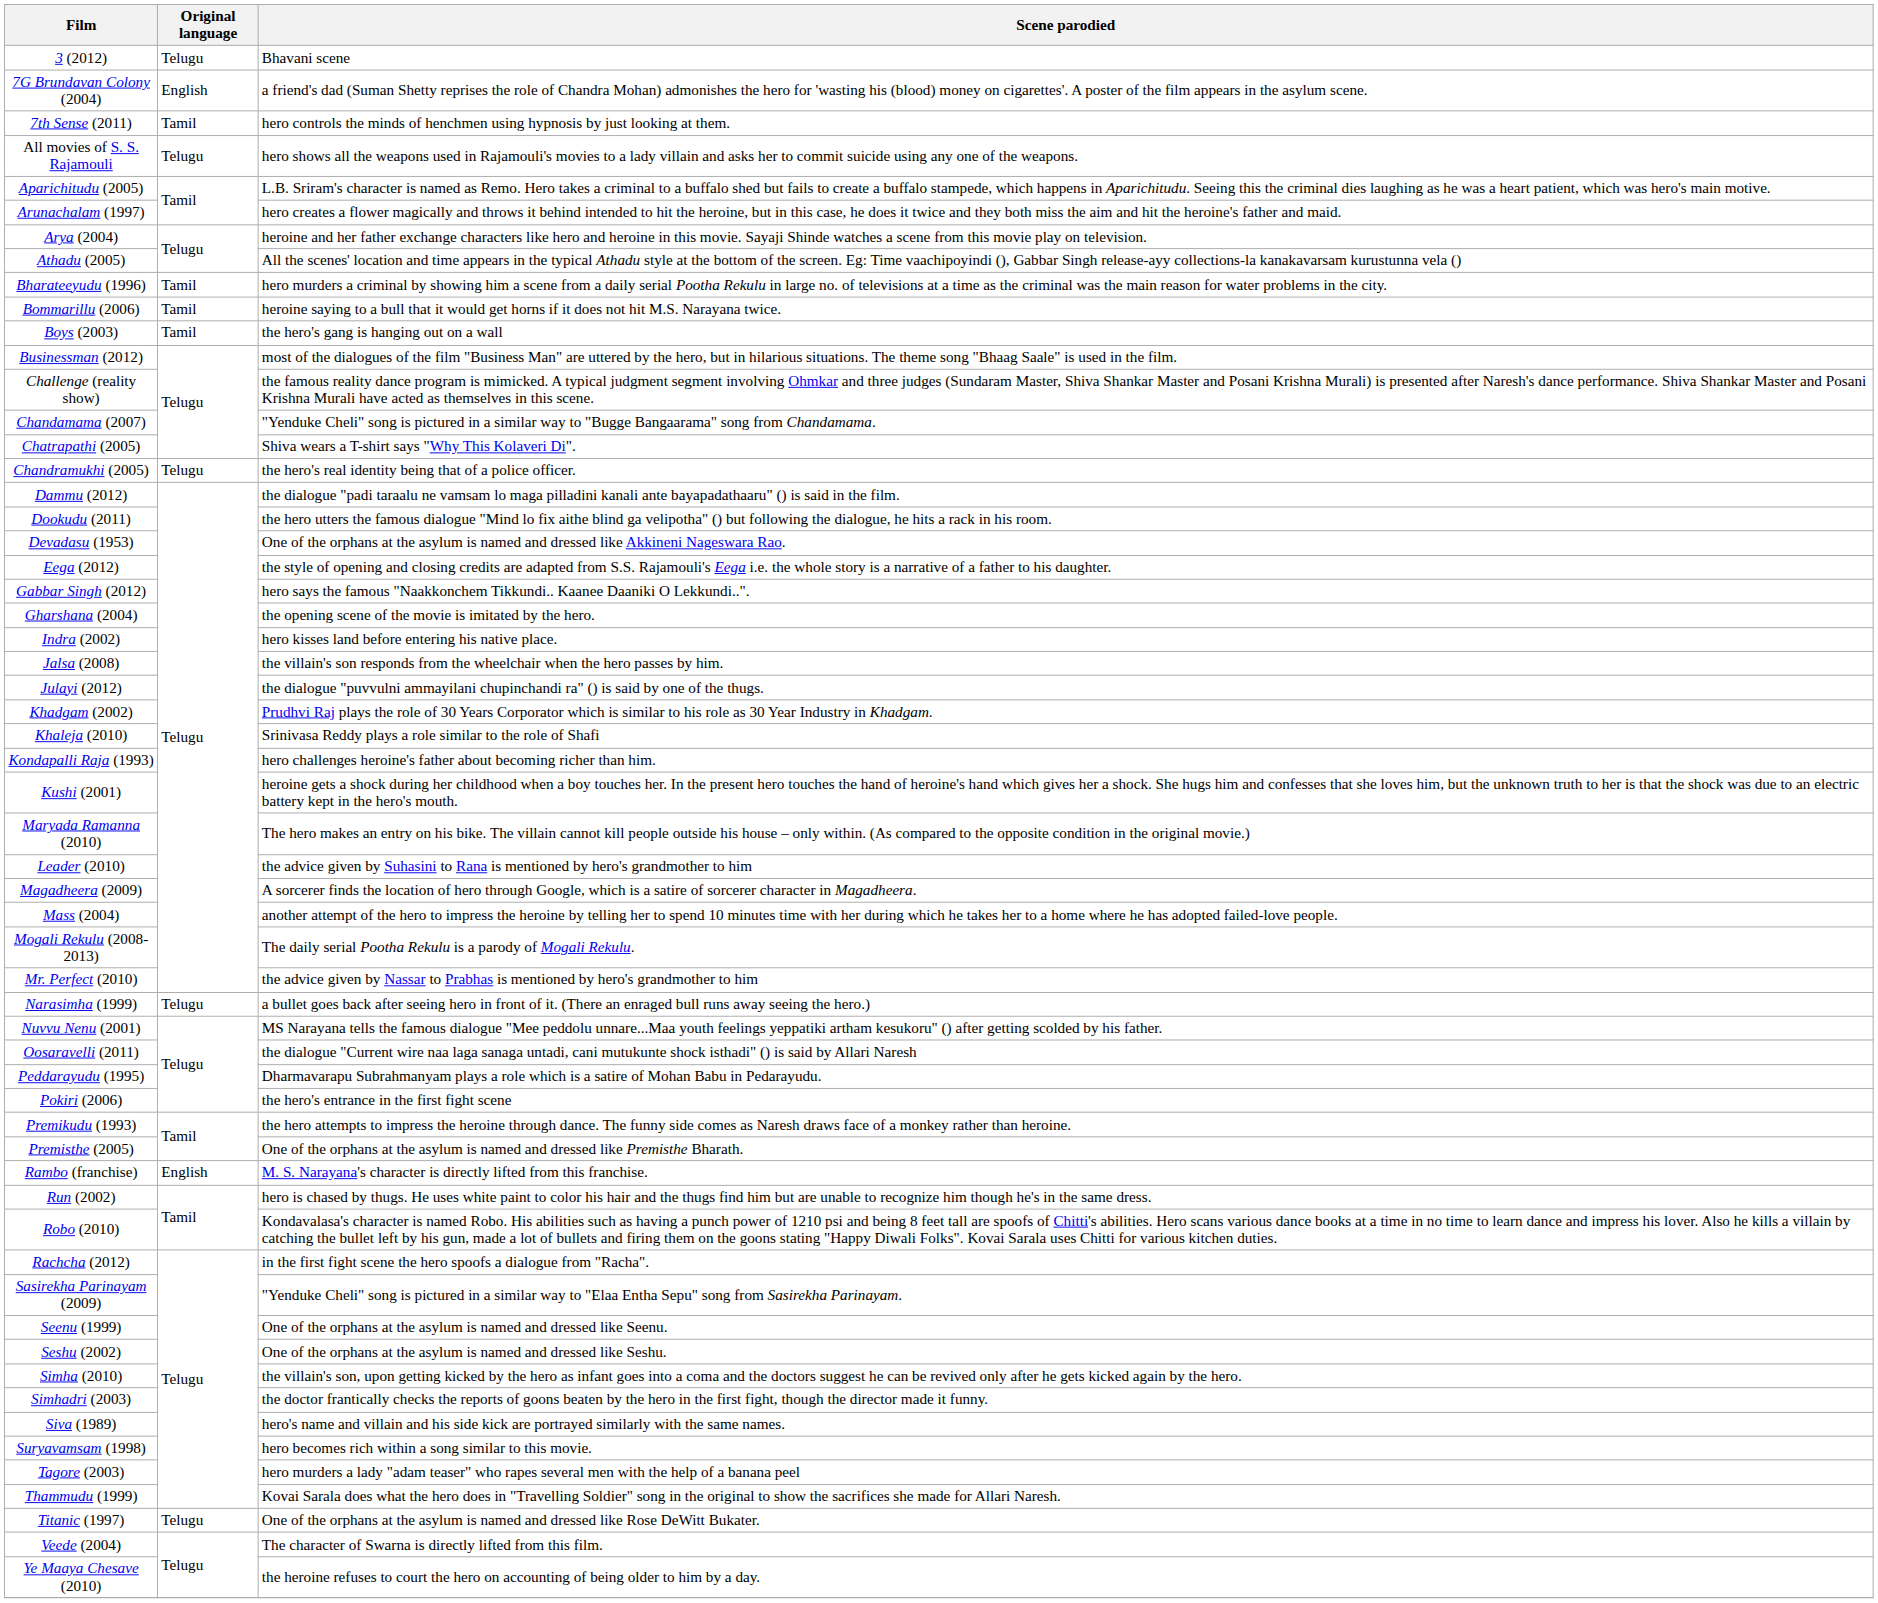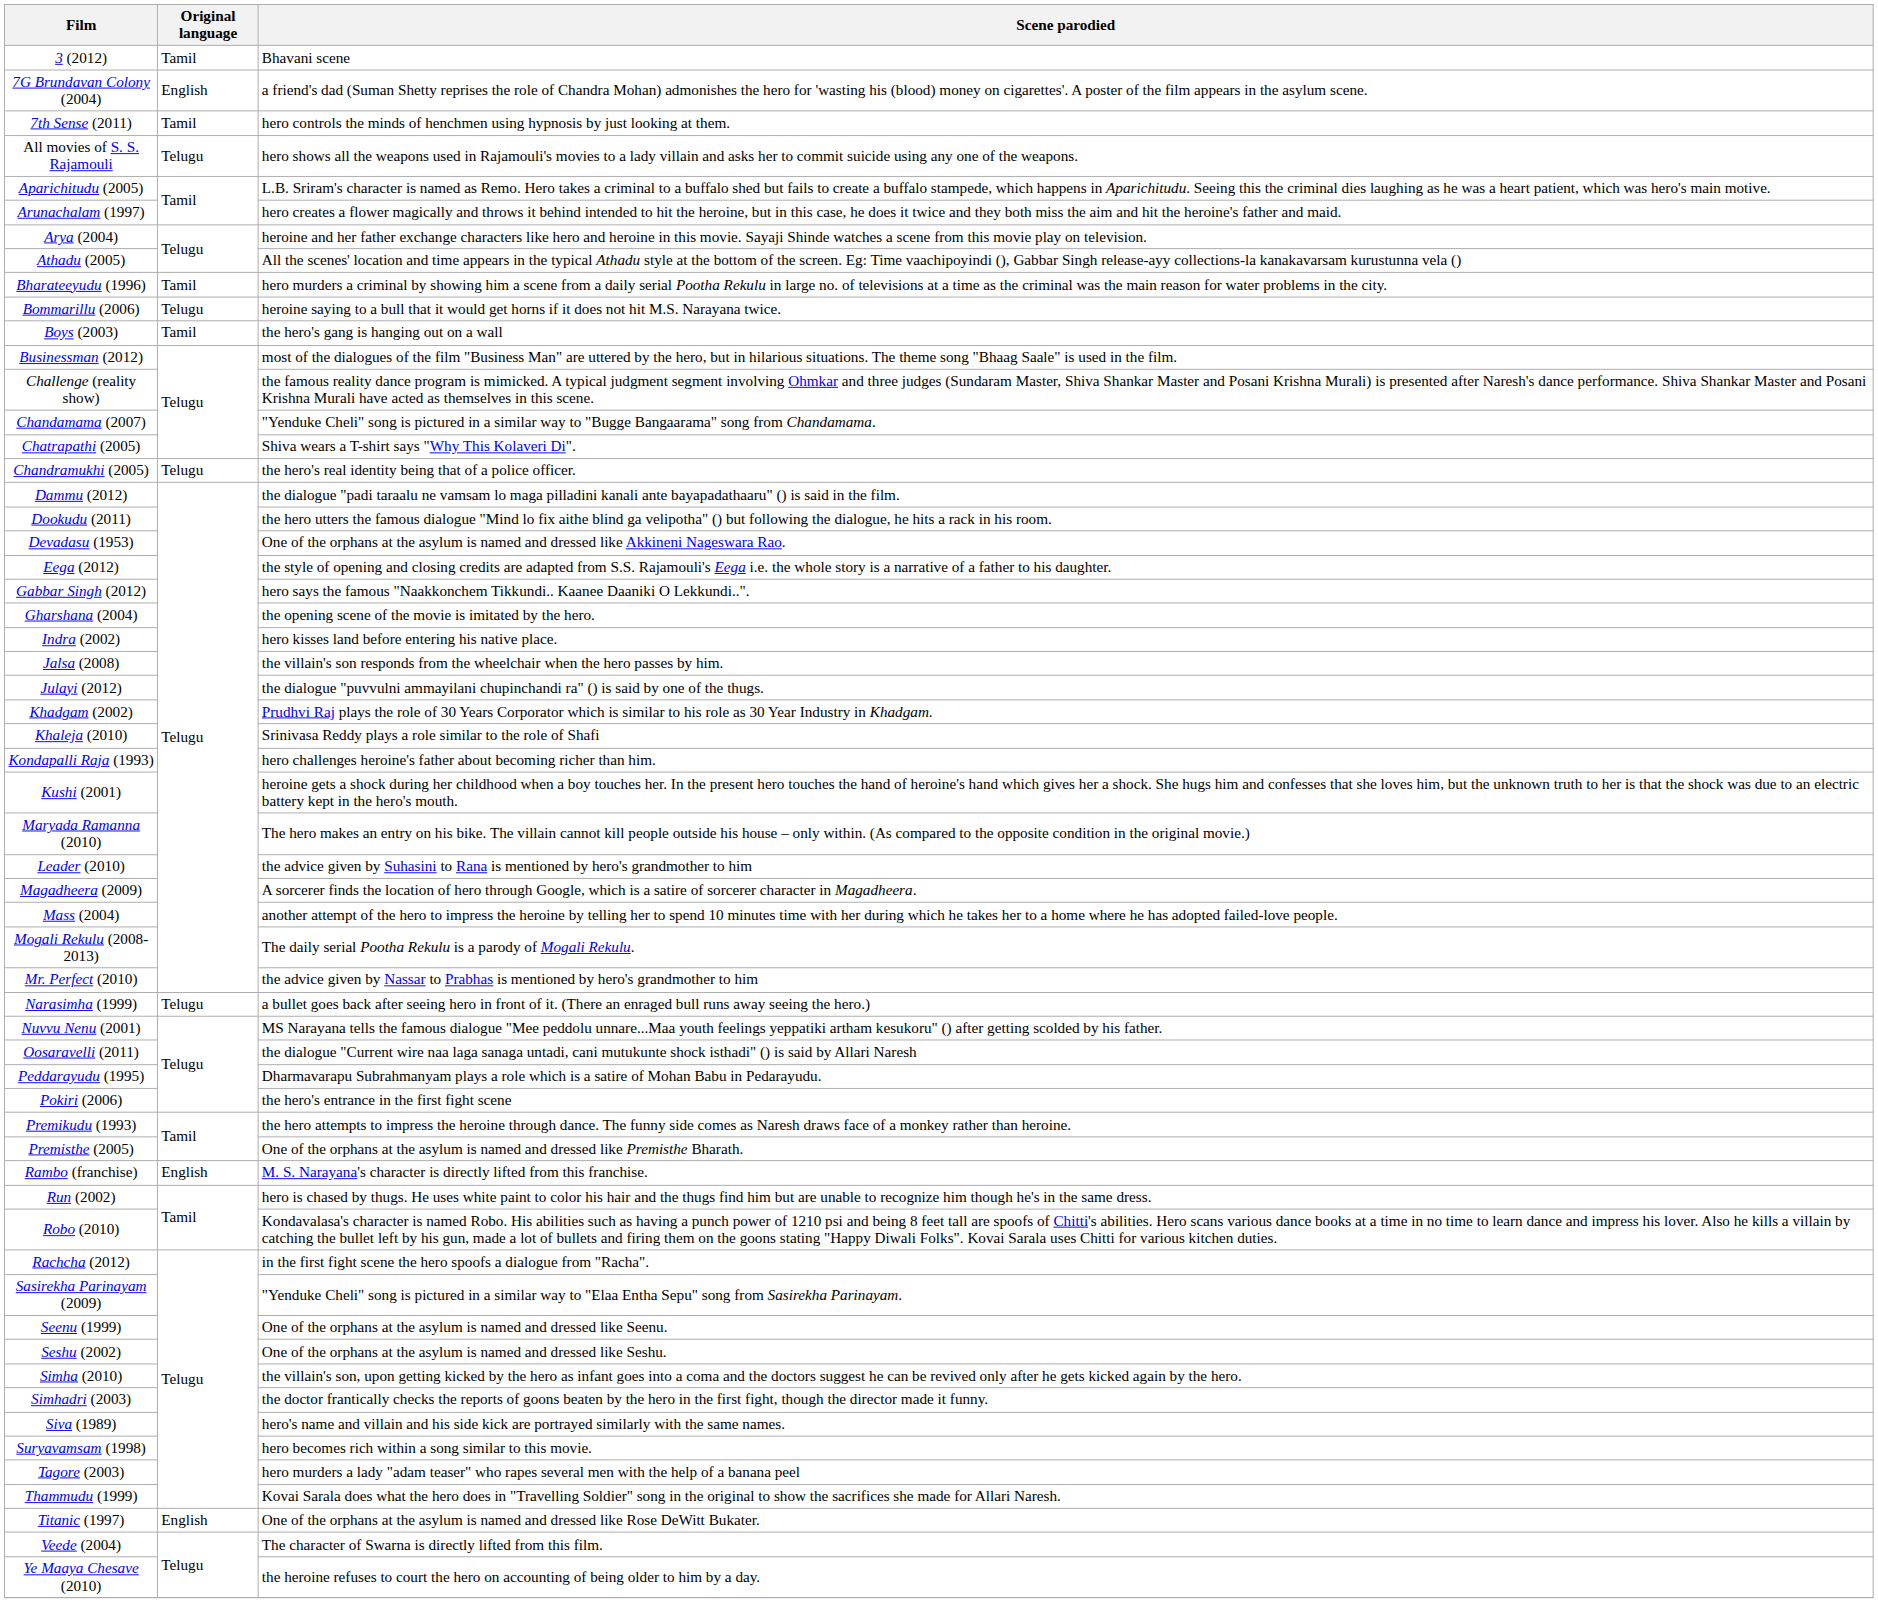3 (2012) | Original language: Telugu -> Tamil
Bommarillu (2006) | Original language: Tamil -> Telugu
Titanic (1997) | Original language: Telugu -> English
